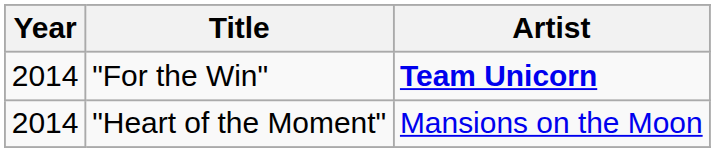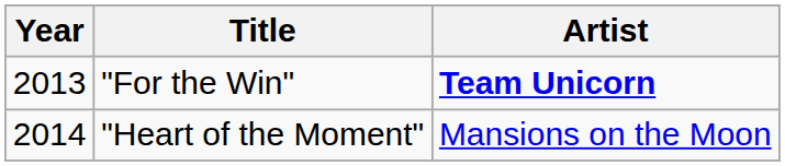"For the Win" | Year: 2014 -> 2013
